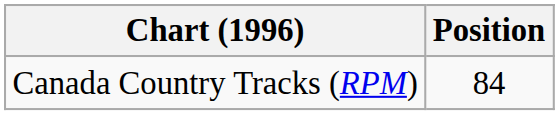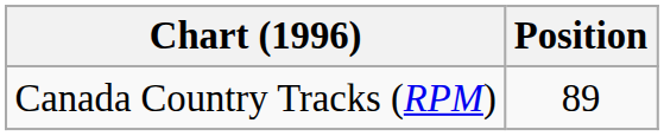Canada Country Tracks (RPM) | Position: 84 -> 89
